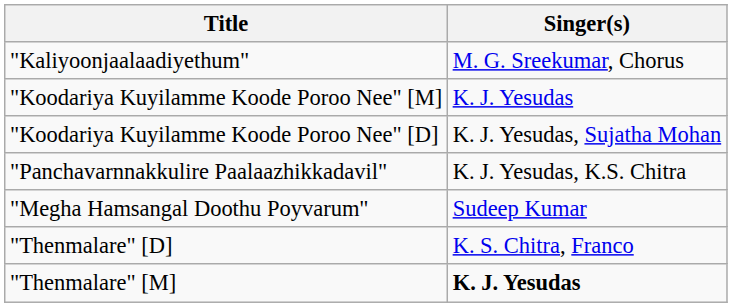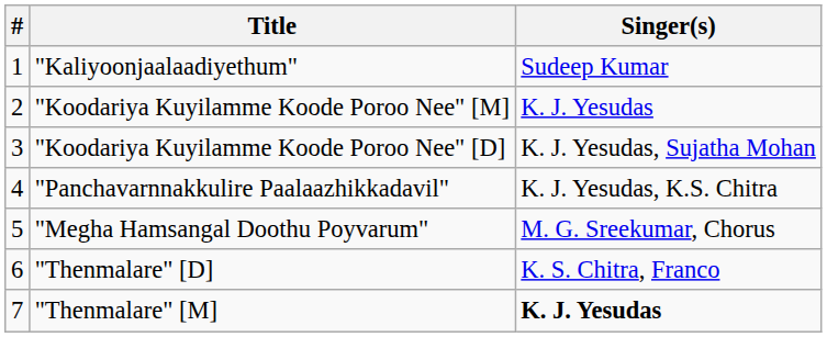+ column: # | 1 | 2 | 3 | 4 | 5 | 6 | 7
"Kaliyoonjaalaadiyethum" | Singer(s): M. G. Sreekumar, Chorus -> Sudeep Kumar
"Megha Hamsangal Doothu Poyvarum" | Singer(s): Sudeep Kumar -> M. G. Sreekumar, Chorus
